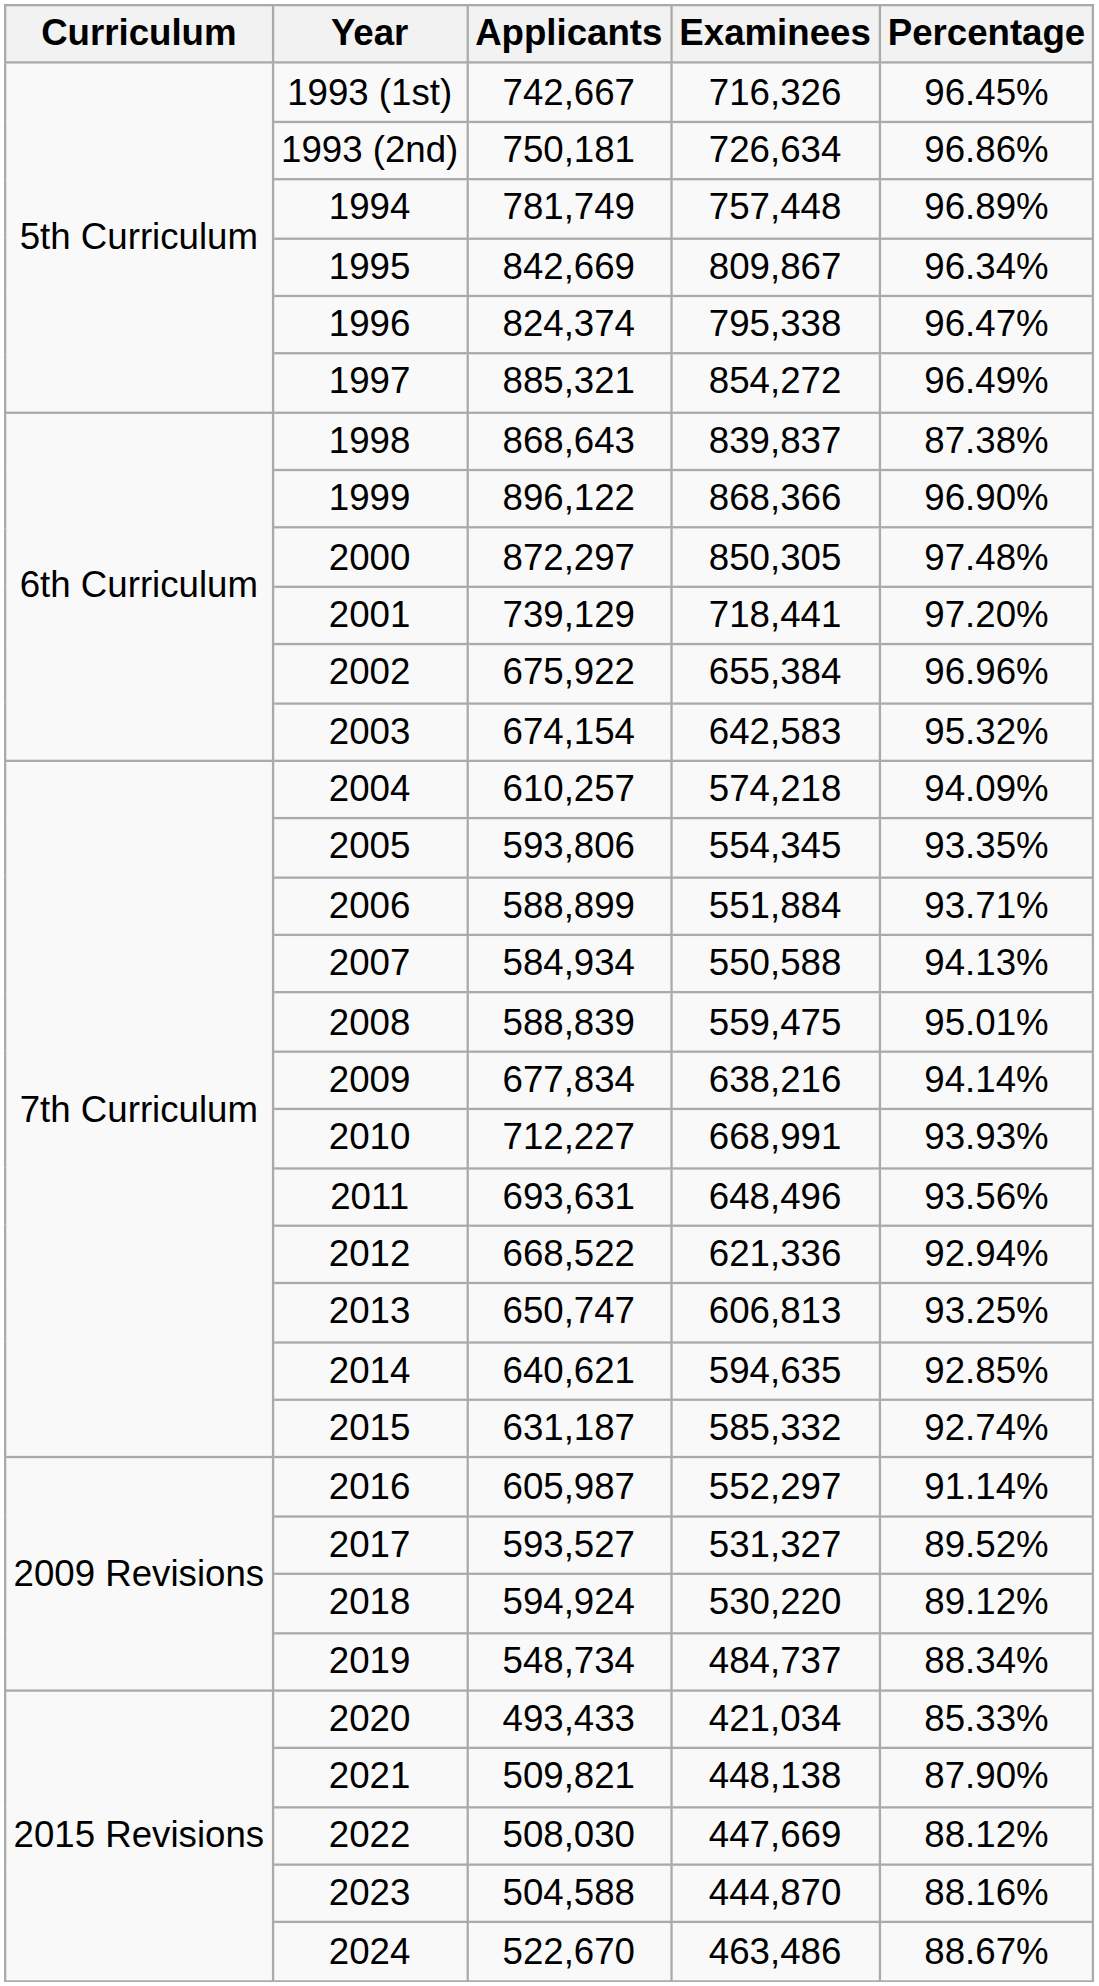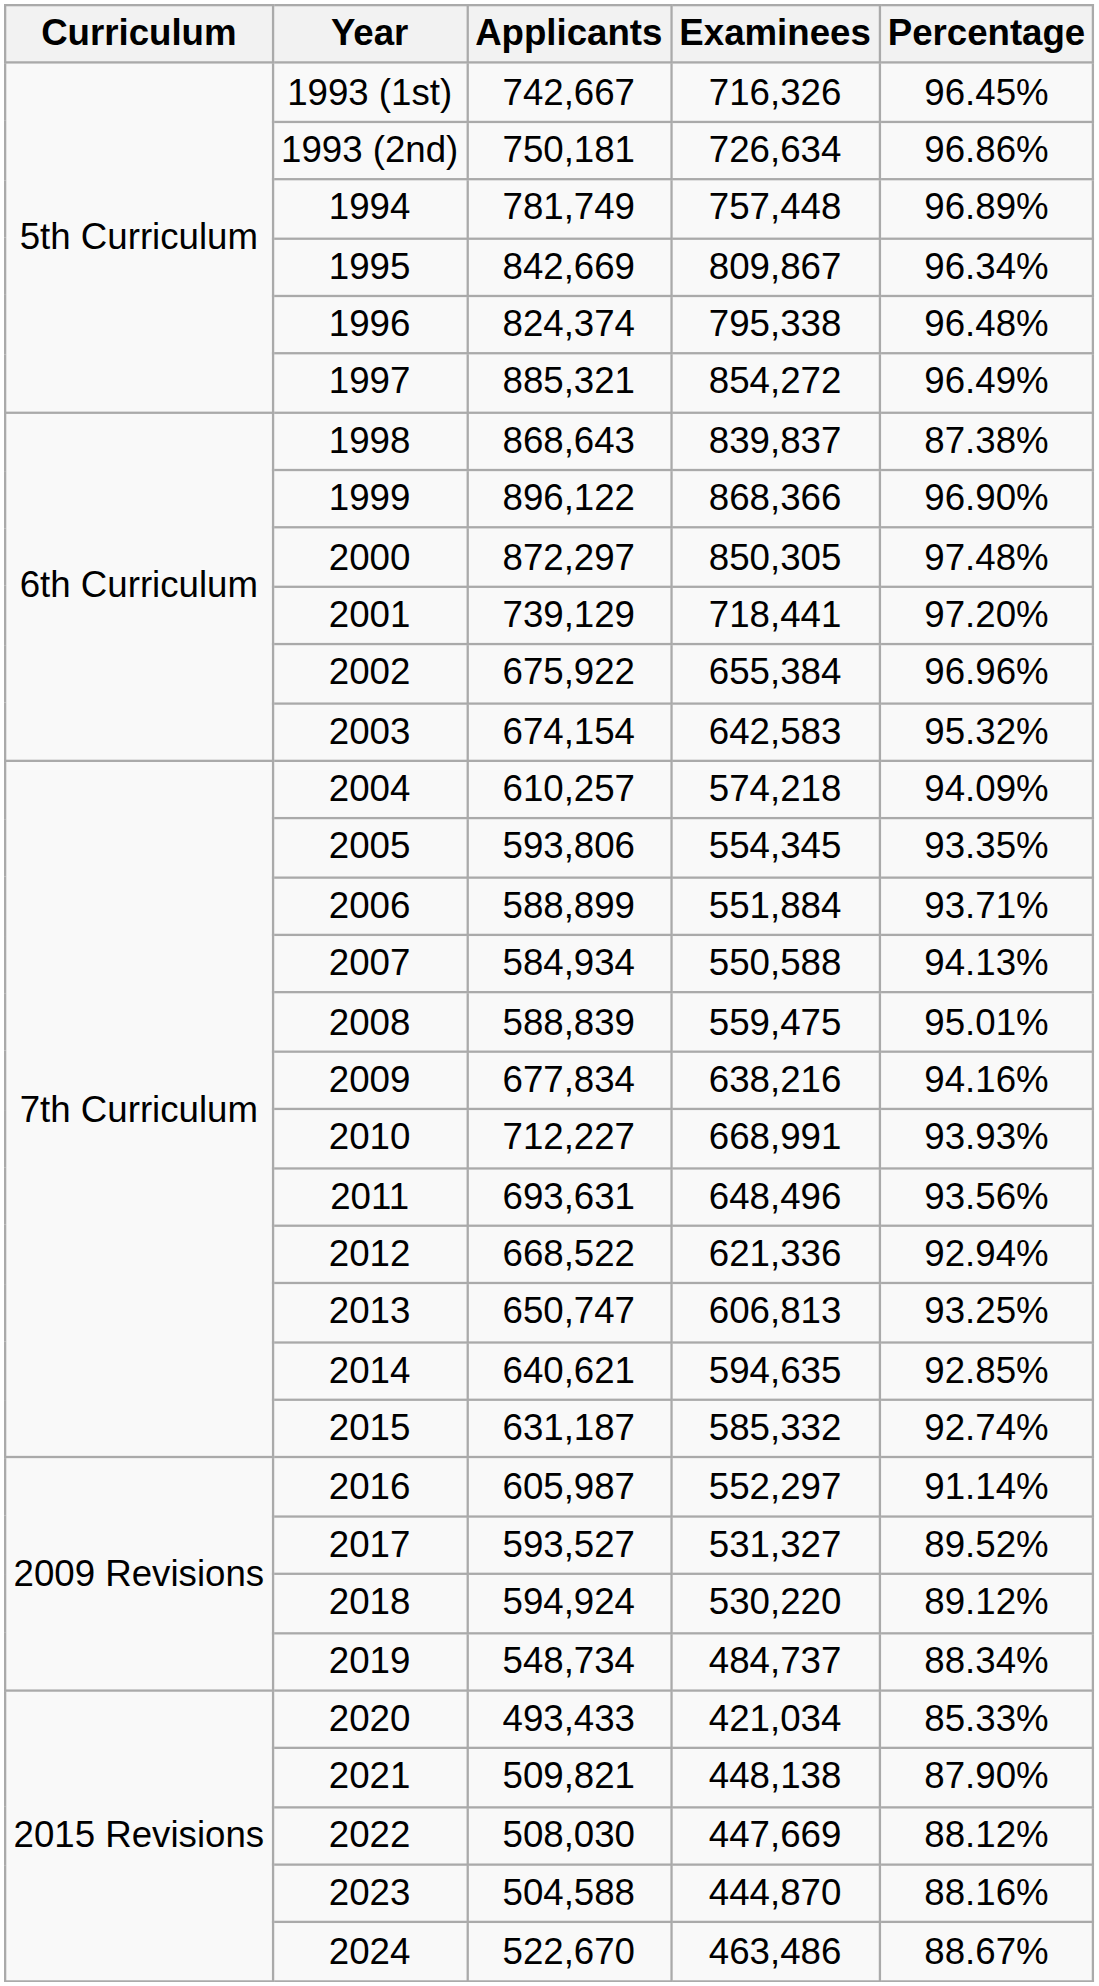1996 | Percentage: 96.47% -> 96.48%
2009 | Percentage: 94.14% -> 94.16%
